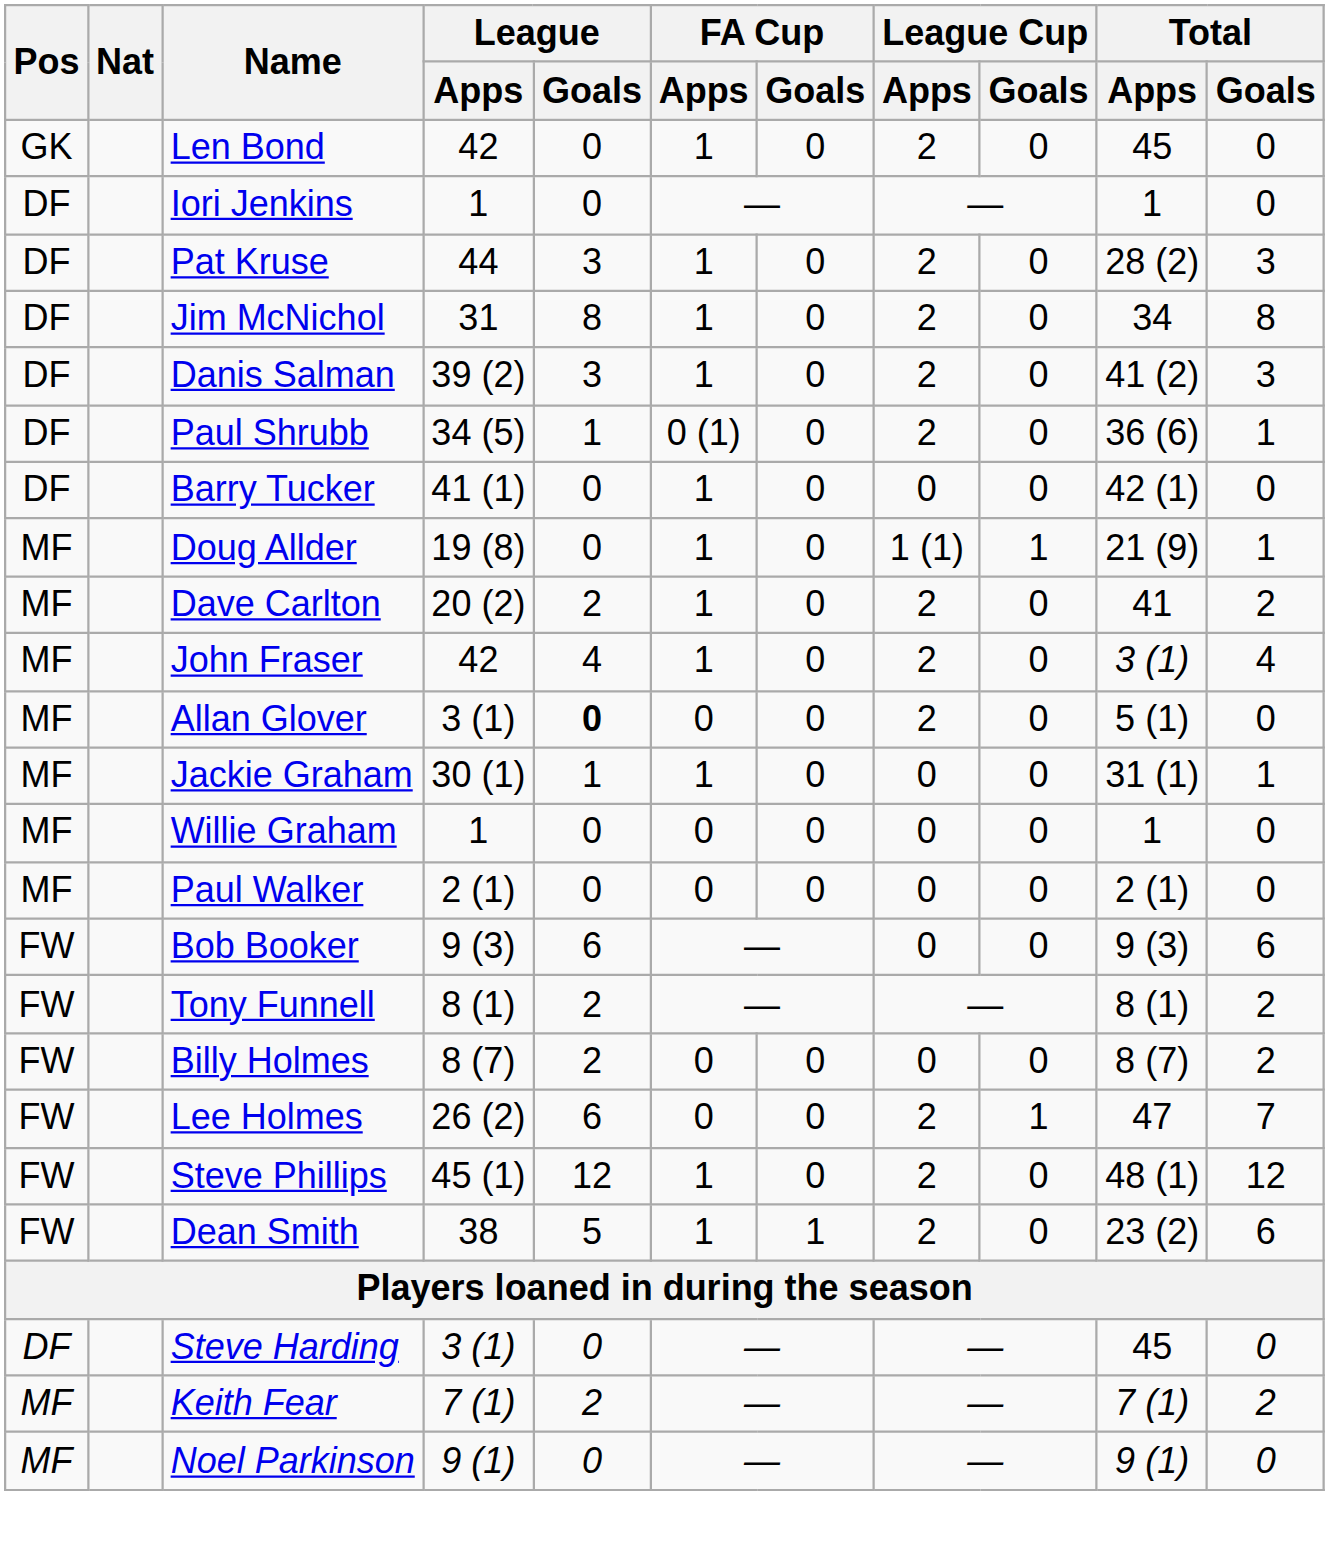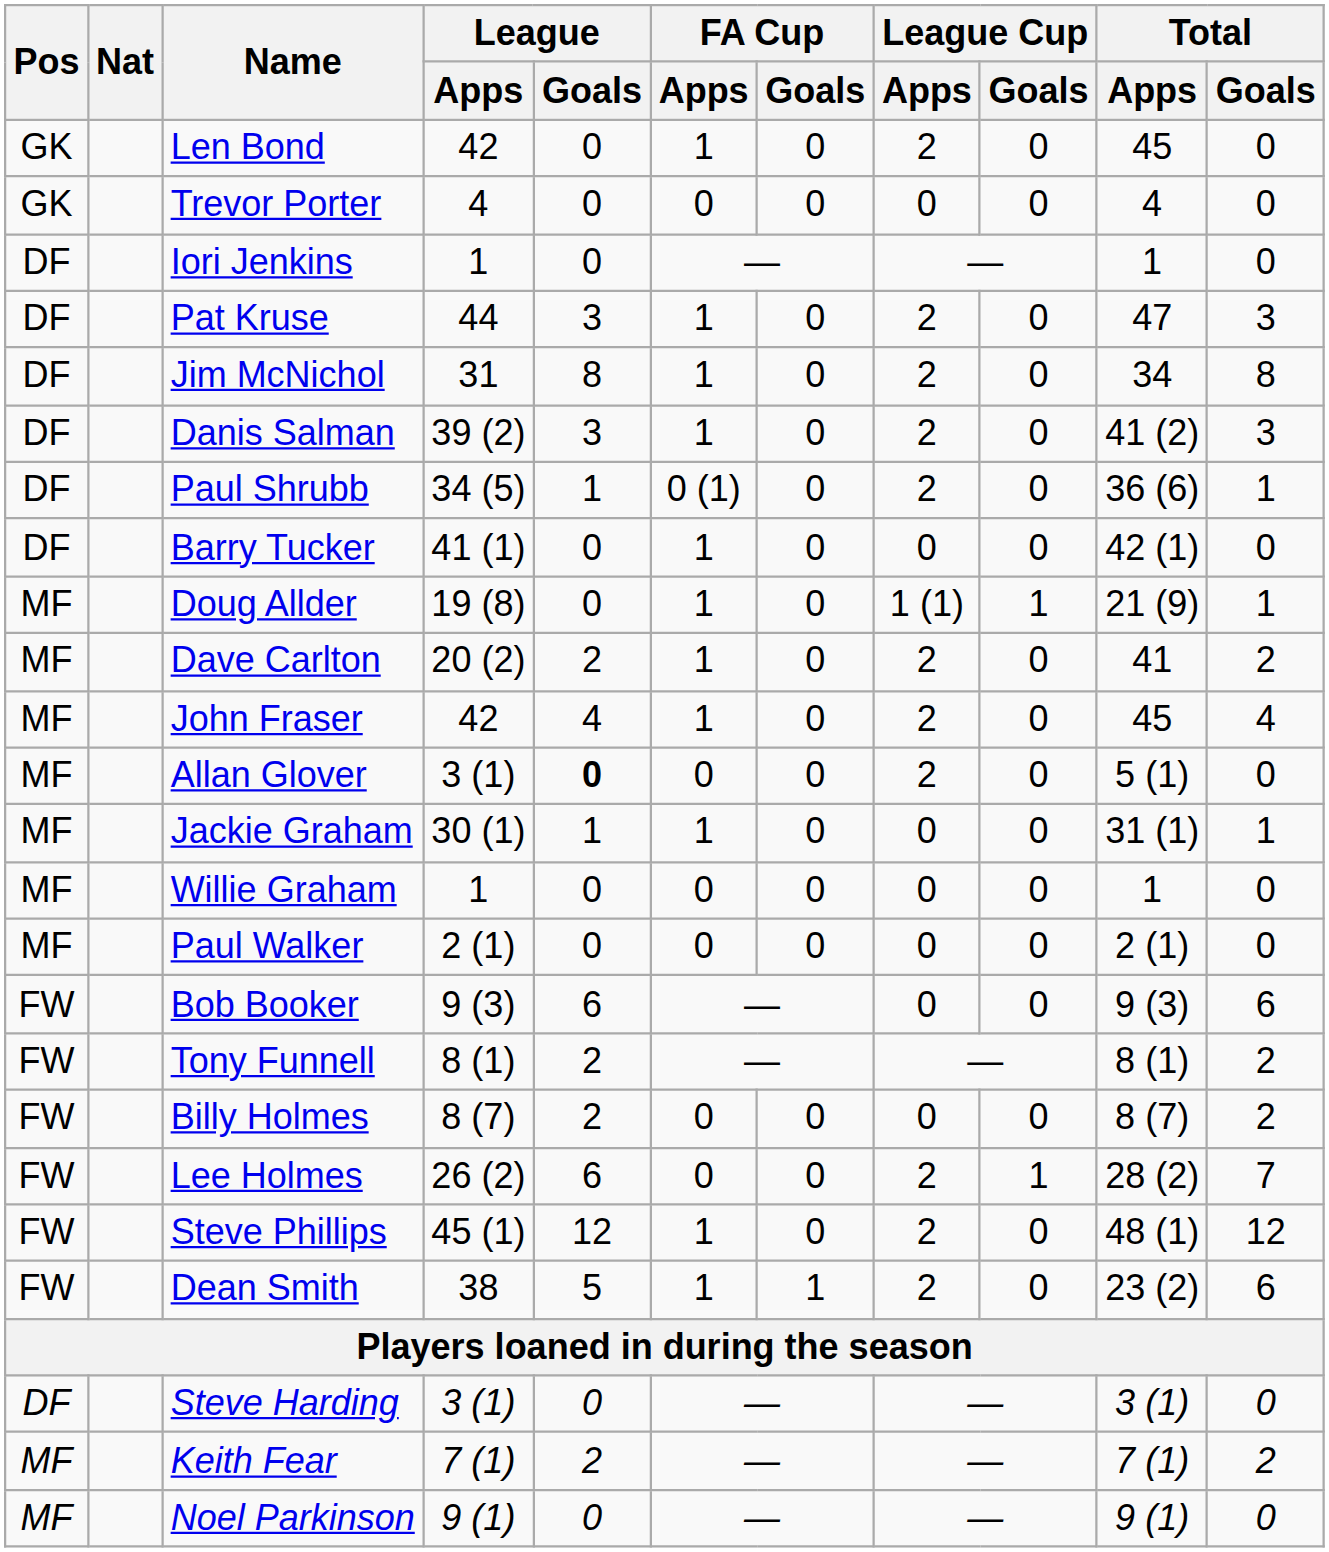+ row: GK | Trevor Porter | 4 | 0 | 0 | 0 | 0 | 0 | 4 | 0
Pat Kruse | Total / Apps: 28 (2) -> 47
John Fraser | Total / Apps: 3 (1) -> 45
Lee Holmes | Total / Apps: 47 -> 28 (2)
Steve Harding | Total / Apps: 45 -> 3 (1)
